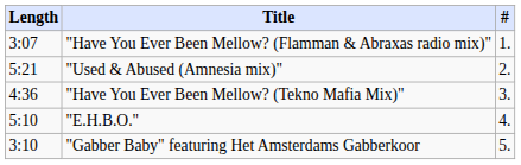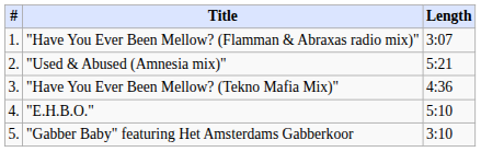columns swapped: # <-> Length
